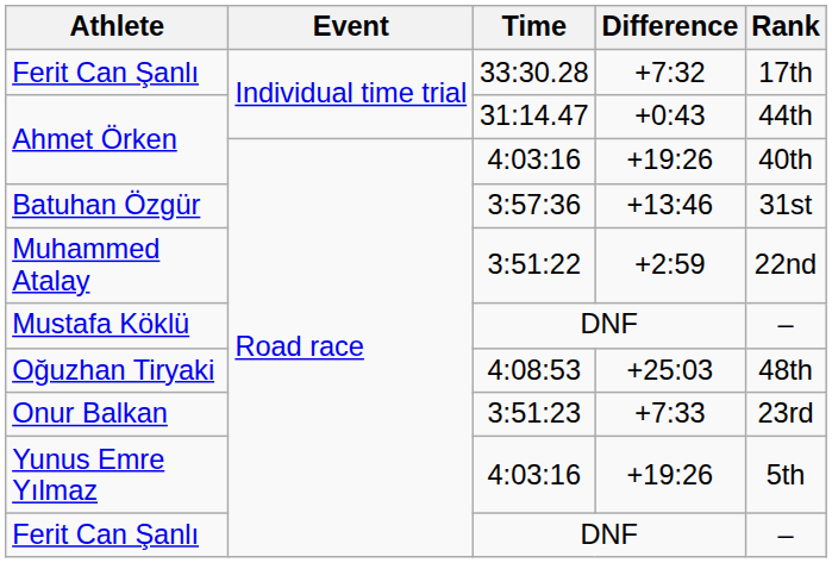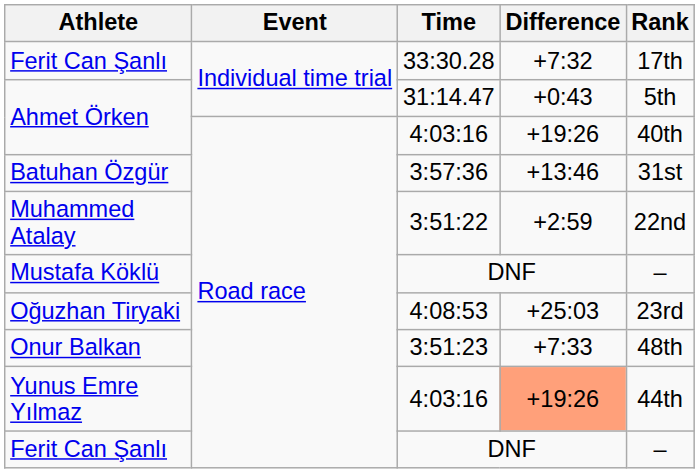Ahmet Örken / 31:14.47 | Rank: 44th -> 5th
Oğuzhan Tiryaki | Rank: 48th -> 23rd
Onur Balkan | Rank: 23rd -> 48th
Yunus Emre Yılmaz | Difference: no background -> lightsalmon background
Yunus Emre Yılmaz | Rank: 5th -> 44th
